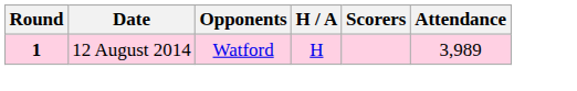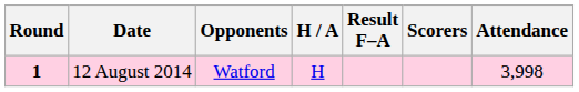+ column: Result F–A
12 August 2014 | Attendance: 3,989 -> 3,998
